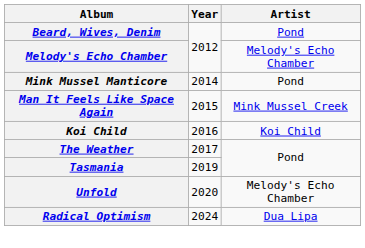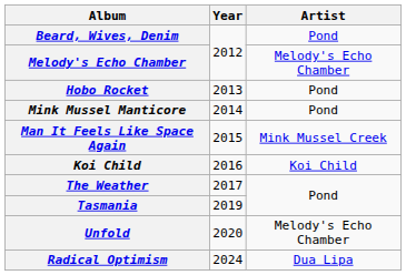+ row: Hobo Rocket | 2013 | Pond
